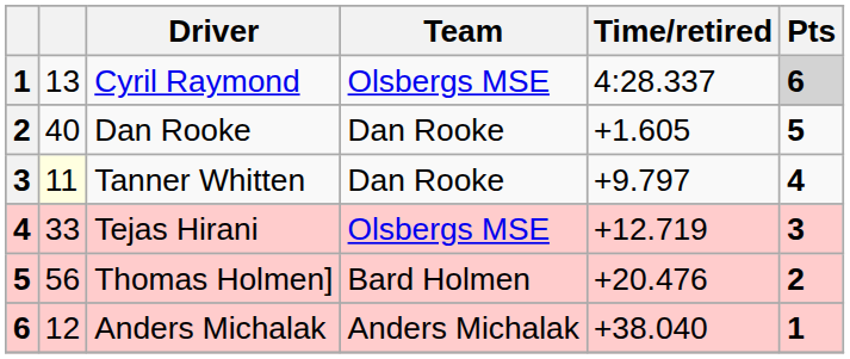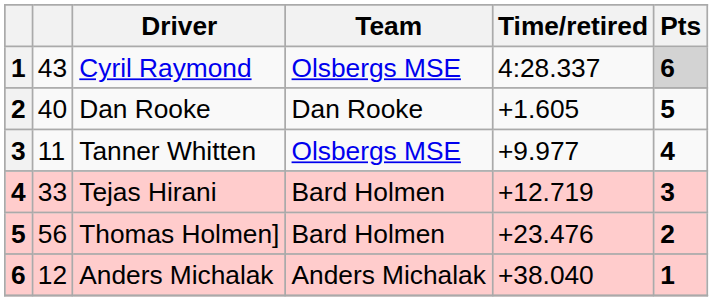Cyril Raymond | column 2: 13 -> 43
Tanner Whitten | column 2: lightyellow background -> no background
Tanner Whitten | Team: Dan Rooke -> Olsbergs MSE
Tanner Whitten | Time/retired: +9.797 -> +9.977
Tejas Hirani | Team: Olsbergs MSE -> Bard Holmen
Thomas Holmen] | Time/retired: +20.476 -> +23.476
